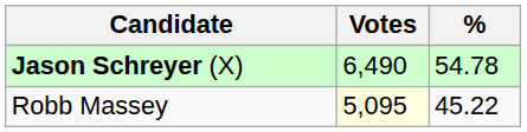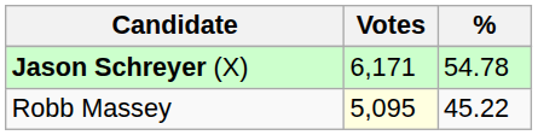Jason Schreyer (X) | Votes: 6,490 -> 6,171
